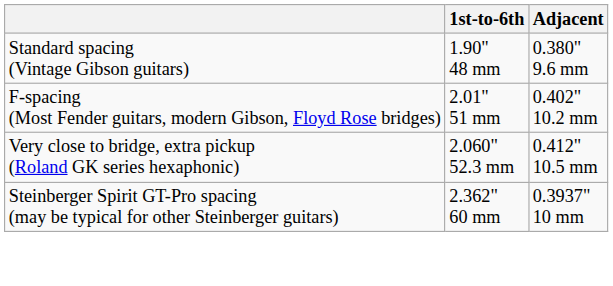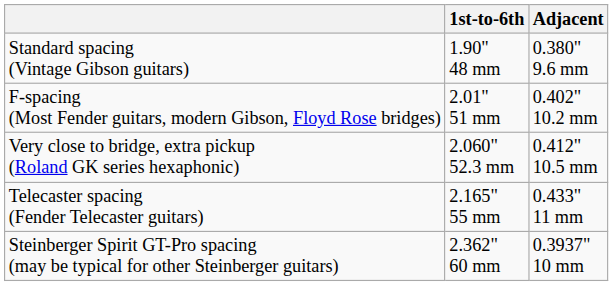+ row: Telecaster spacing (Fender Telecaster guitars) | 2.165" 55 mm | 0.433" 11 mm
